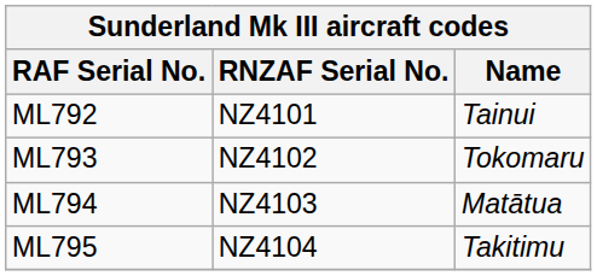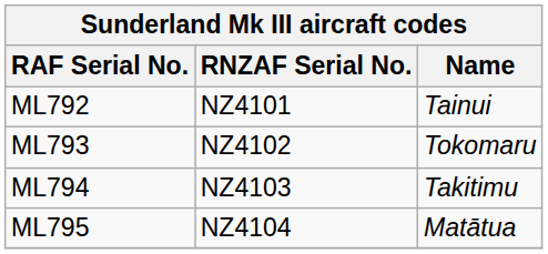ML794 | Name: Matātua -> Takitimu
ML795 | Name: Takitimu -> Matātua
